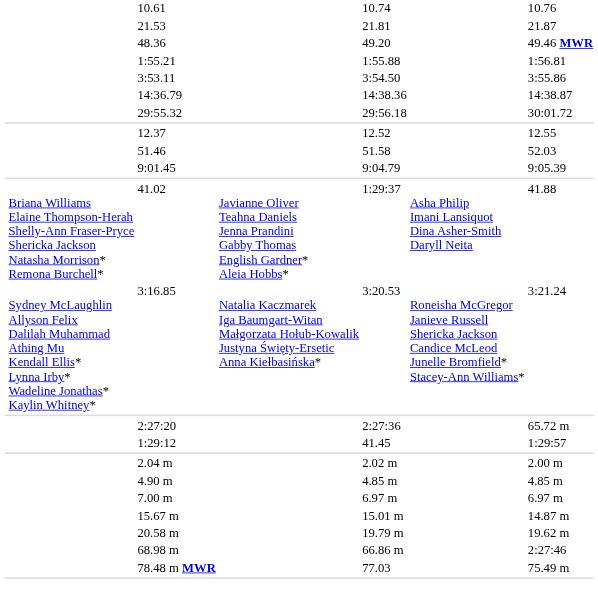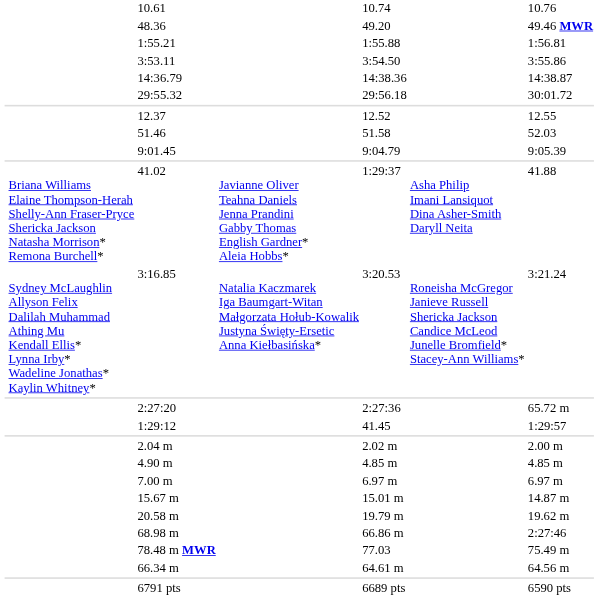- row: 21.53 | 21.81 | 21.87
+ row: 66.34 m | 64.61 m | 64.56 m
+ row: 6791 pts | 6689 pts | 6590 pts
